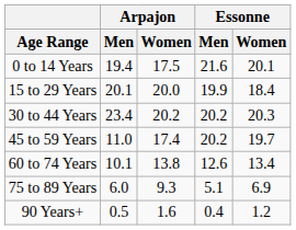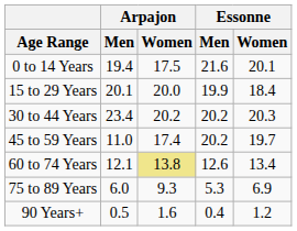60 to 74 Years | Arpajon / Men: 10.1 -> 12.1
60 to 74 Years | Arpajon / Women: no background -> khaki background
75 to 89 Years | Essonne / Men: 5.1 -> 5.3
